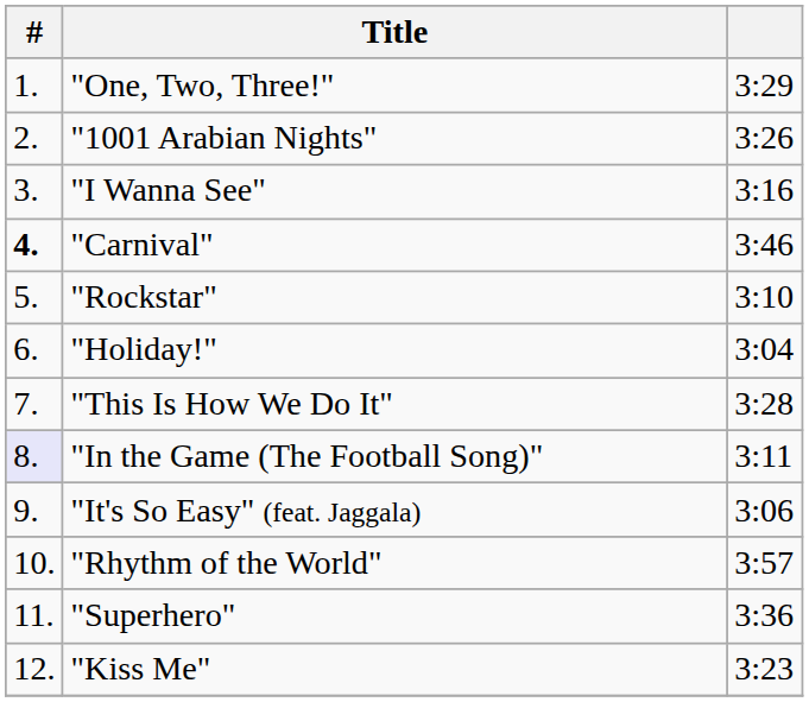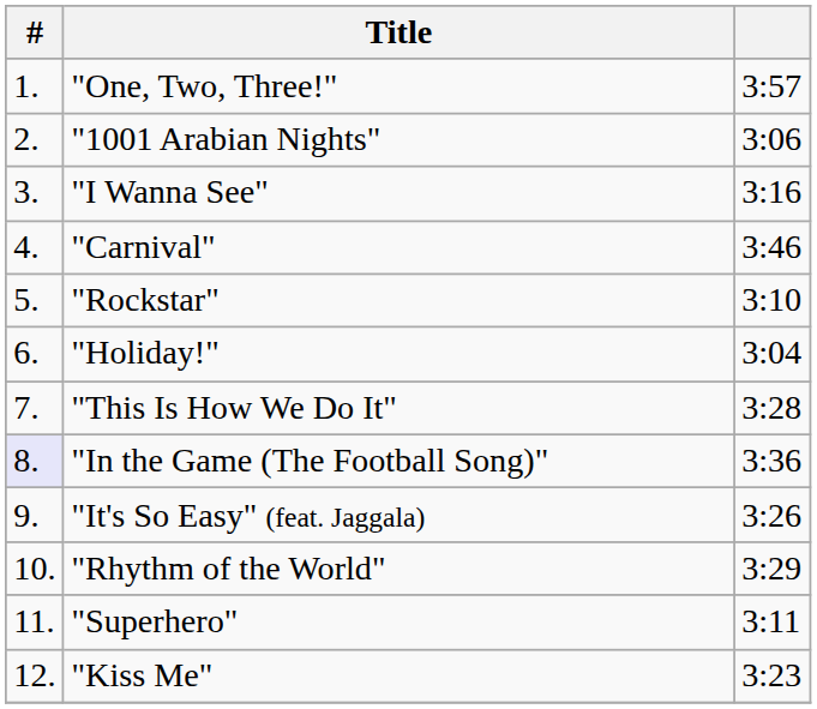"One, Two, Three!" | column 3: 3:29 -> 3:57
"1001 Arabian Nights" | column 3: 3:26 -> 3:06
"Carnival" | #: bold -> normal
"In the Game (The Football Song)" | column 3: 3:11 -> 3:36
"It's So Easy" (feat. Jaggala) | column 3: 3:06 -> 3:26
"Rhythm of the World" | column 3: 3:57 -> 3:29
"Superhero" | column 3: 3:36 -> 3:11
